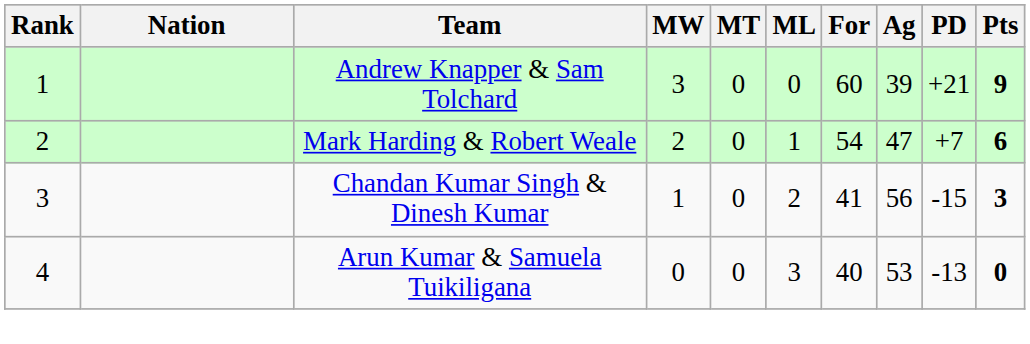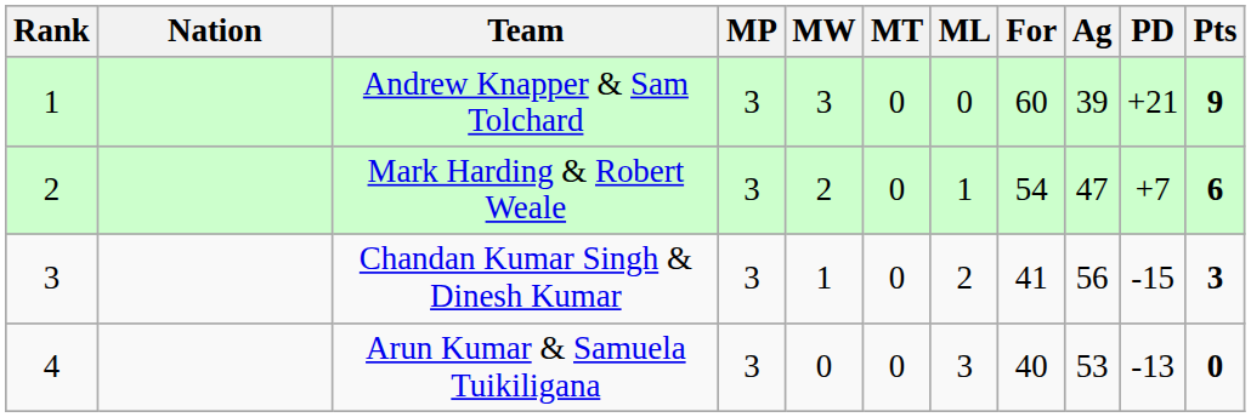+ column: MP | 3 | 3 | 3 | 3
